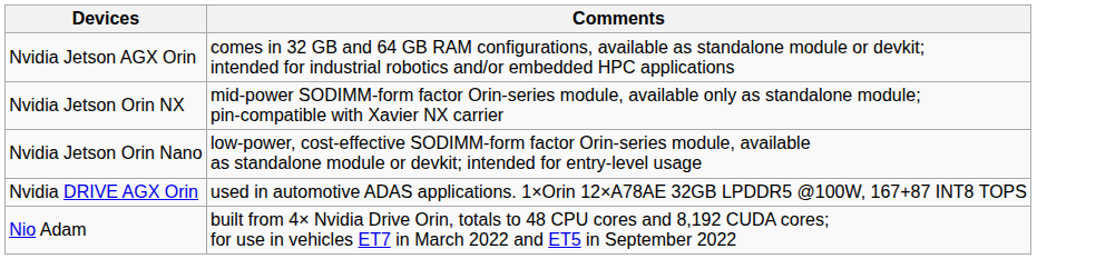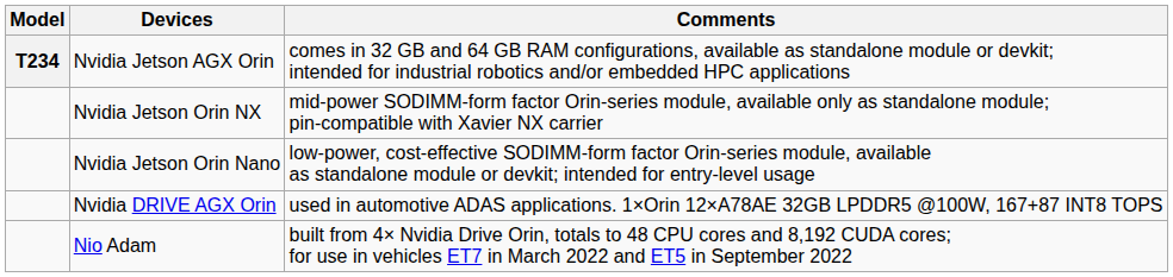+ column: Model | T234
